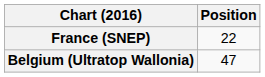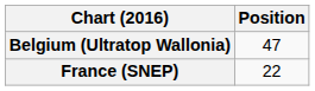rows swapped: Belgium (Ultratop Wallonia) <-> France (SNEP)
